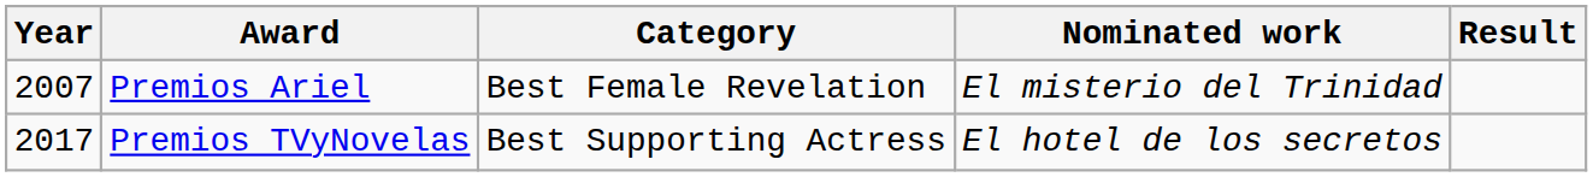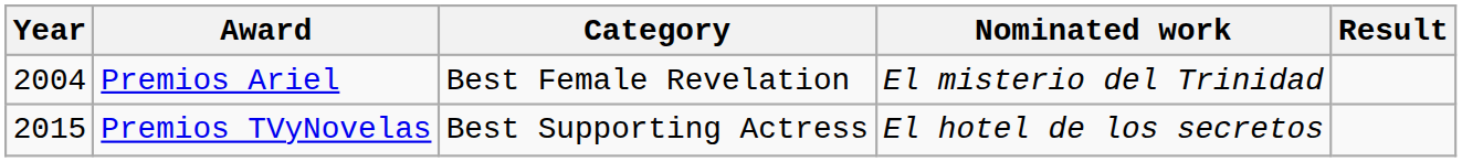Premios Ariel | Year: 2007 -> 2004
Premios TVyNovelas | Year: 2017 -> 2015
